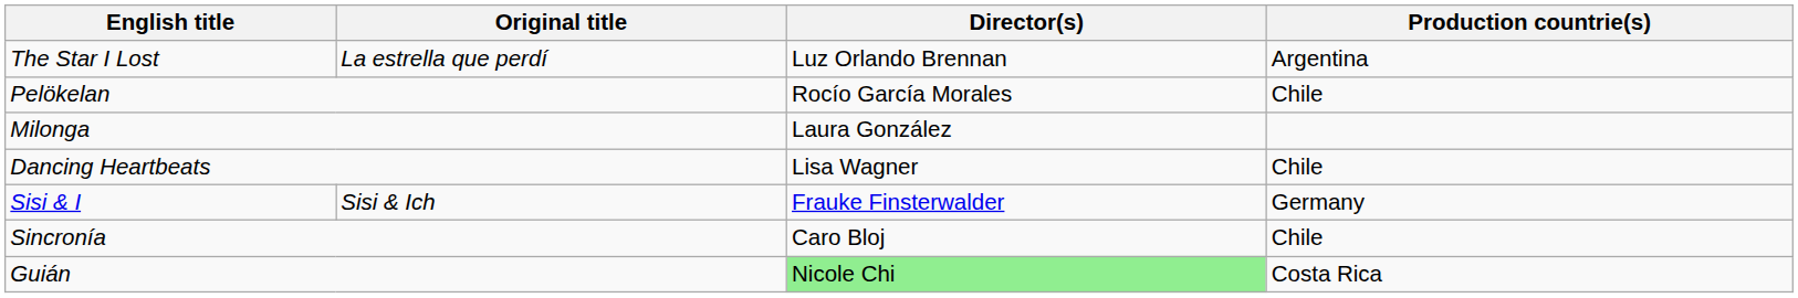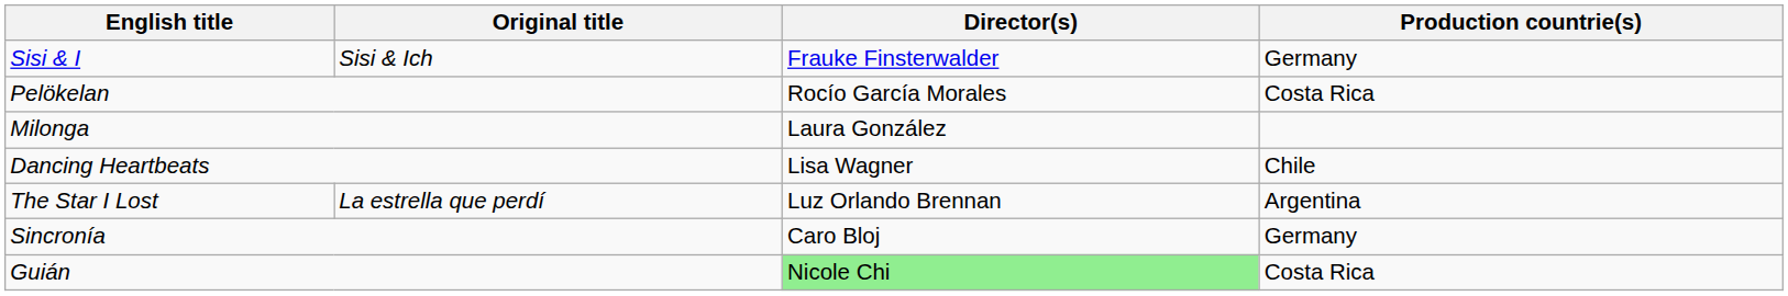rows swapped: The Star I Lost <-> Sisi & I
Pelökelan | Production countrie(s): Chile -> Costa Rica
Sincronía | Production countrie(s): Chile -> Germany
